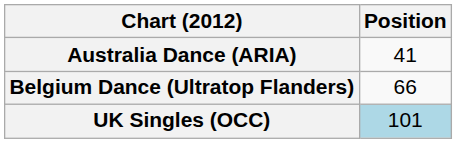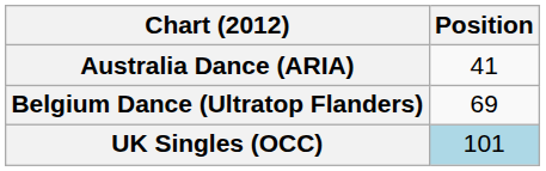Belgium Dance (Ultratop Flanders) | Position: 66 -> 69
